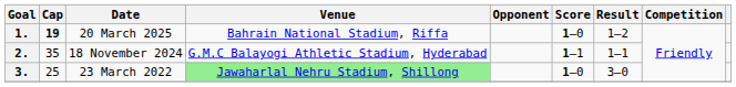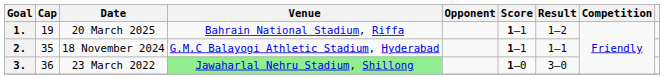1. | Cap: bold -> normal
1. | Score: 1–0 -> 1–1
3. | Cap: 25 -> 36
